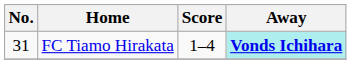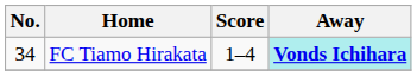FC Tiamo Hirakata | No.: 31 -> 34
